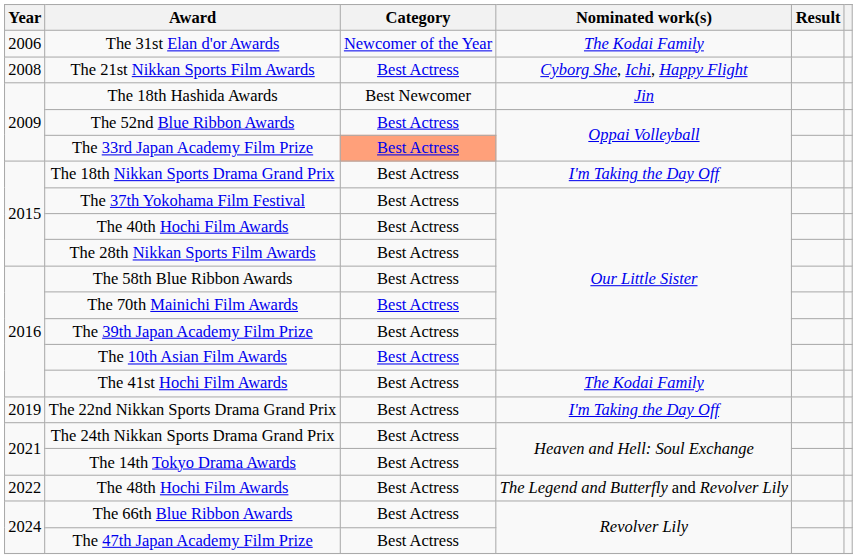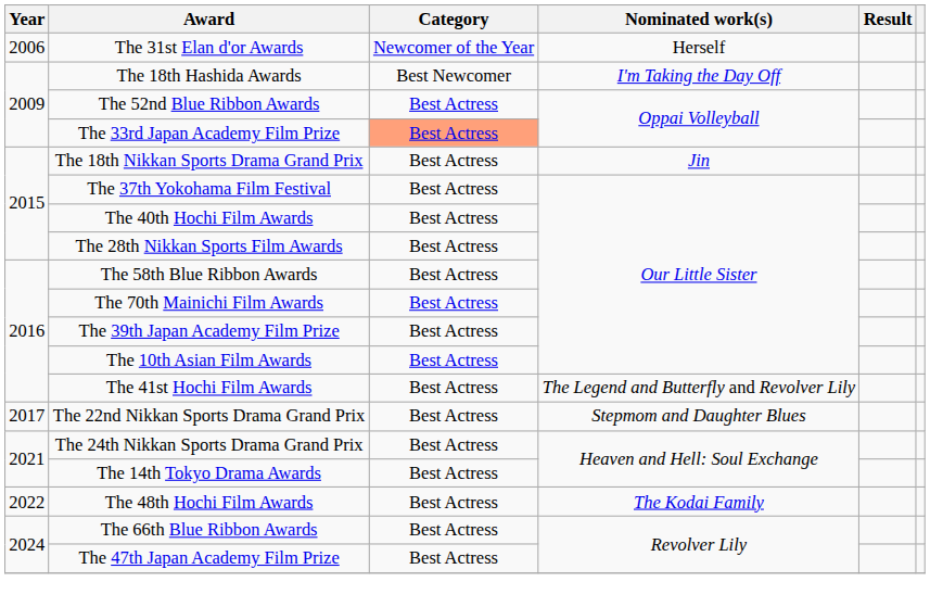The 31st Elan d'or Awards | Nominated work(s): The Kodai Family -> Herself
- row: 2008 | The 21st Nikkan Sports Film Awards | Best Actress | Cyborg She, Ichi, Happy Flight
The 18th Hashida Awards | Nominated work(s): Jin -> I'm Taking the Day Off
The 18th Nikkan Sports Drama Grand Prix | Nominated work(s): I'm Taking the Day Off -> Jin
The 41st Hochi Film Awards | Nominated work(s): The Kodai Family -> The Legend and Butterfly and Revolver Lily
The 22nd Nikkan Sports Drama Grand Prix | Year: 2019 -> 2017
The 22nd Nikkan Sports Drama Grand Prix | Nominated work(s): I'm Taking the Day Off -> Stepmom and Daughter Blues
The 48th Hochi Film Awards | Nominated work(s): The Legend and Butterfly and Revolver Lily -> The Kodai Family
